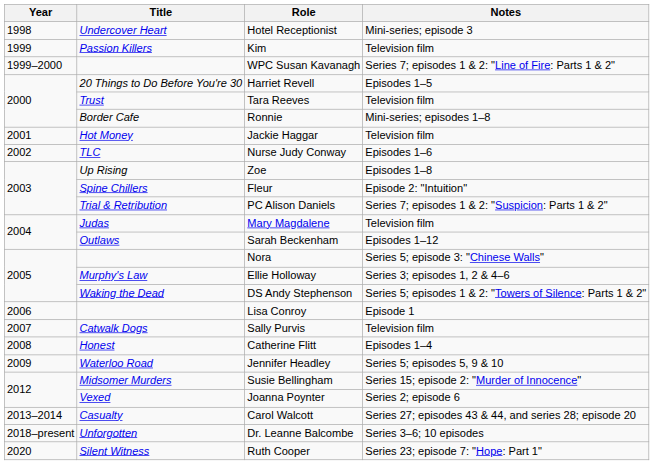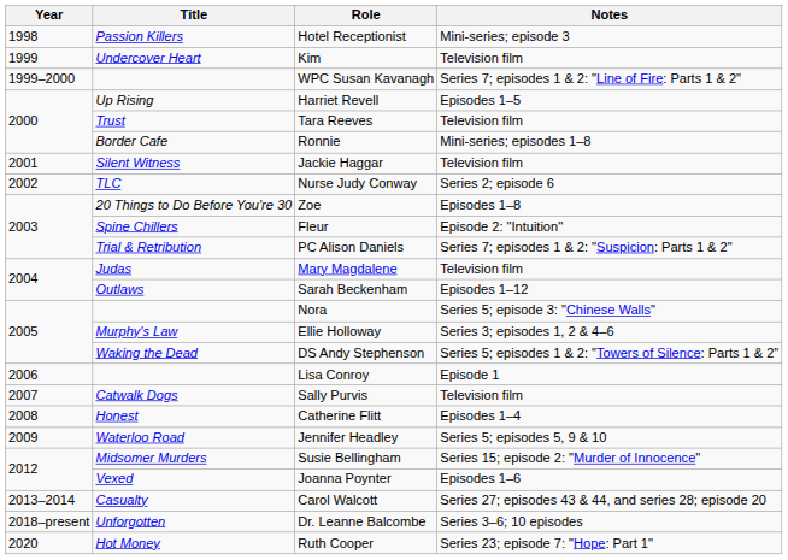Hotel Receptionist | Title: Undercover Heart -> Passion Killers
Kim | Title: Passion Killers -> Undercover Heart
Harriet Revell | Title: 20 Things to Do Before You're 30 -> Up Rising
Jackie Haggar | Title: Hot Money -> Silent Witness
Nurse Judy Conway | Notes: Episodes 1–6 -> Series 2; episode 6
Zoe | Title: Up Rising -> 20 Things to Do Before You're 30
Joanna Poynter | Notes: Series 2; episode 6 -> Episodes 1–6
Ruth Cooper | Title: Silent Witness -> Hot Money
